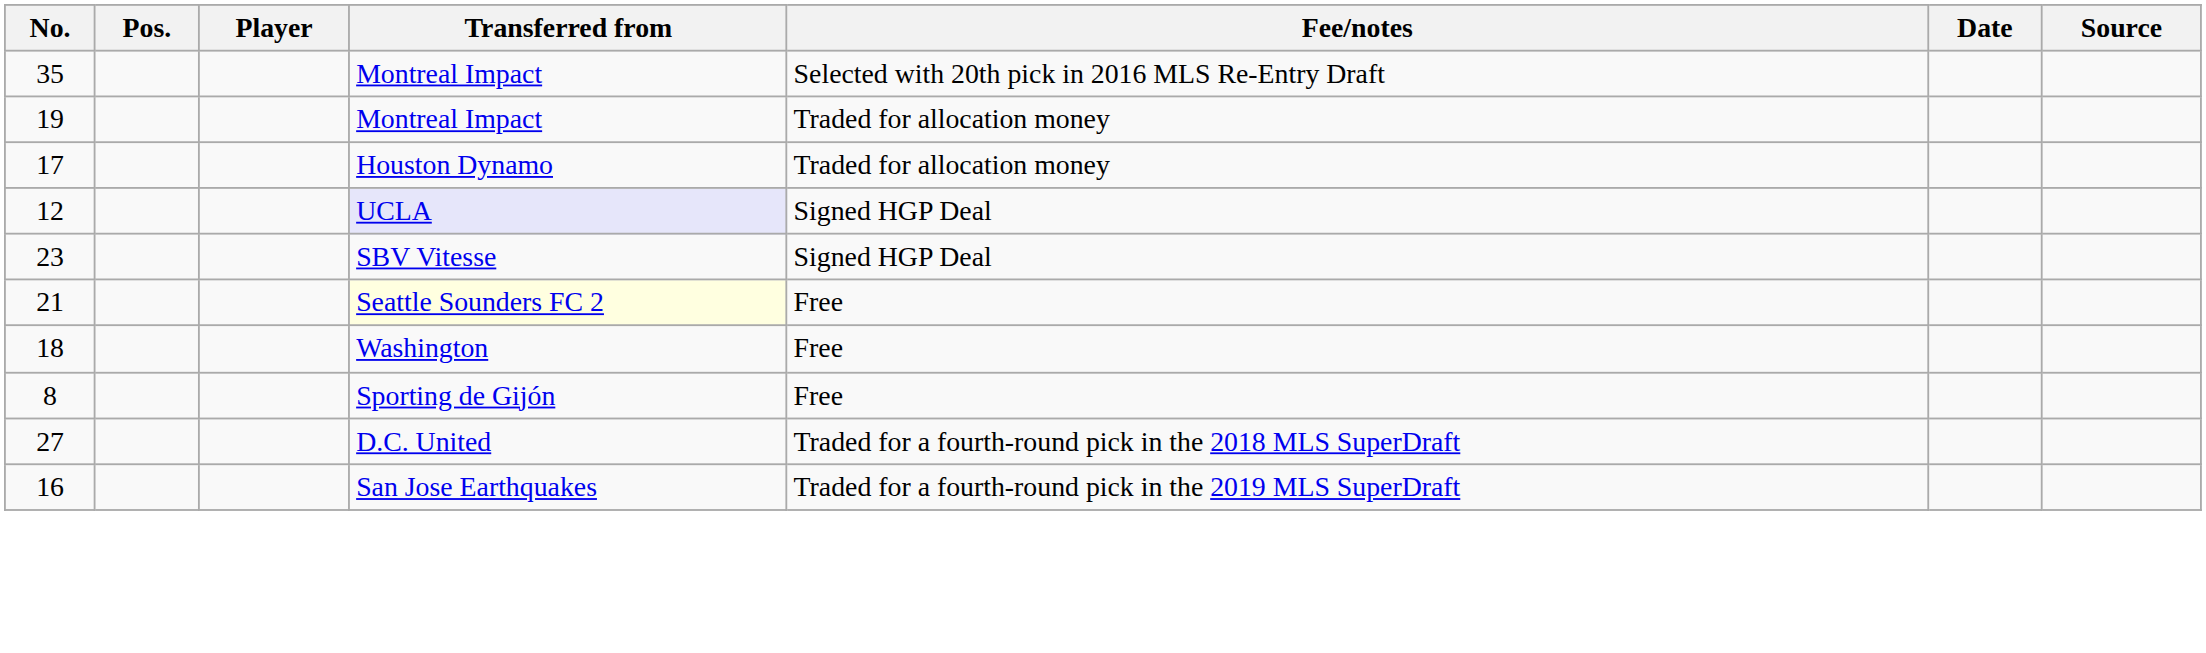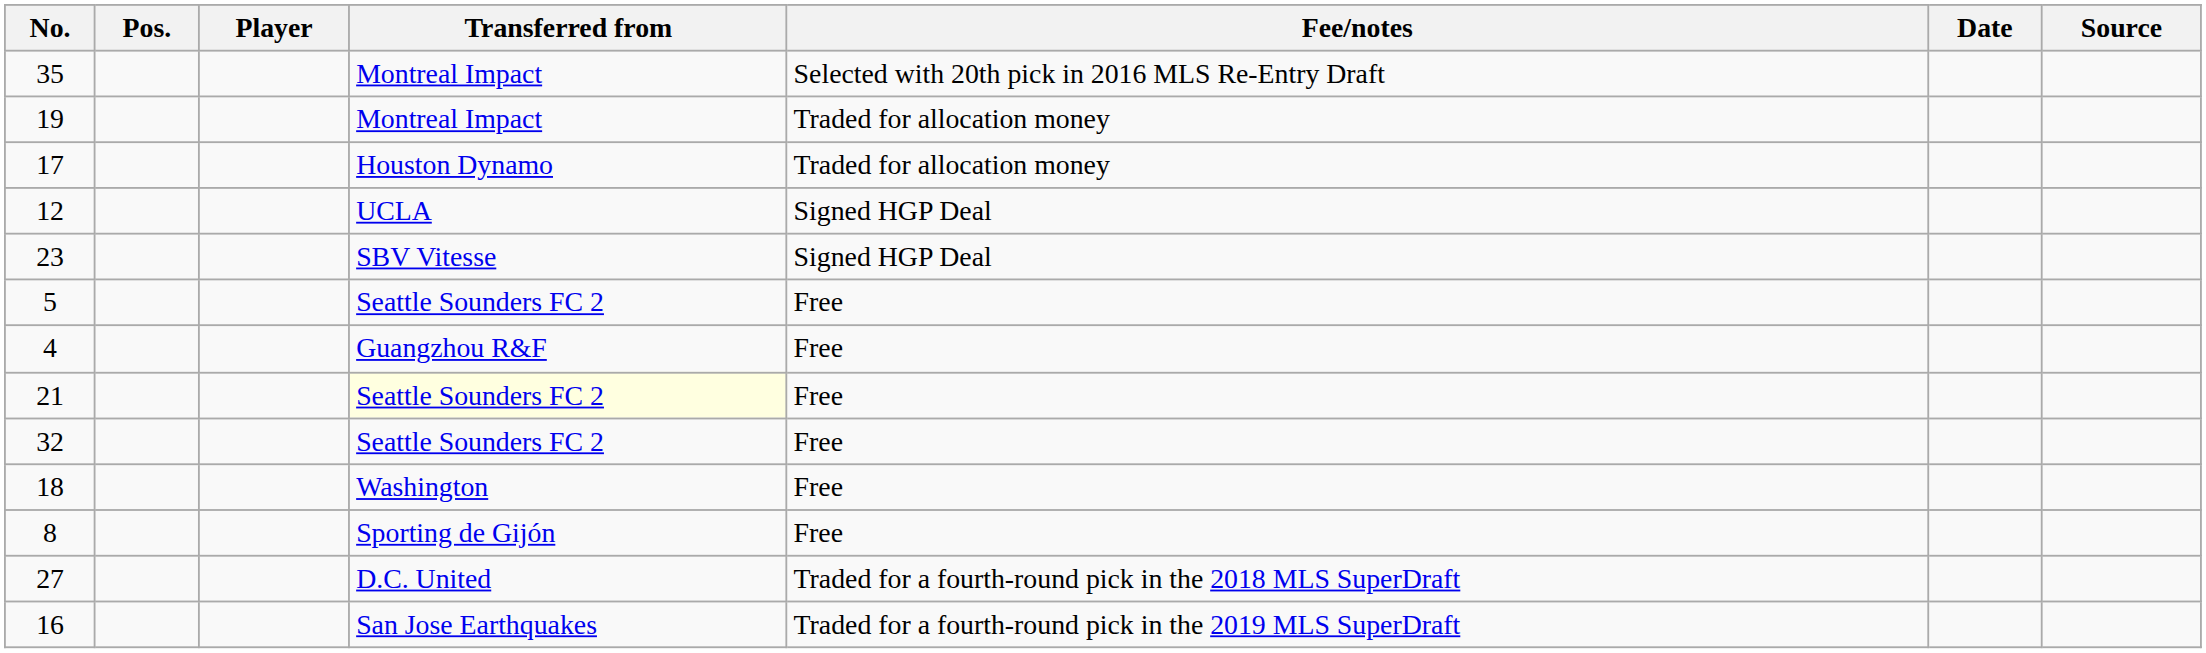12 | Transferred from: lavender background -> no background
+ row: 5 | Seattle Sounders FC 2 | Free
+ row: 4 | Guangzhou R&F | Free
+ row: 32 | Seattle Sounders FC 2 | Free
